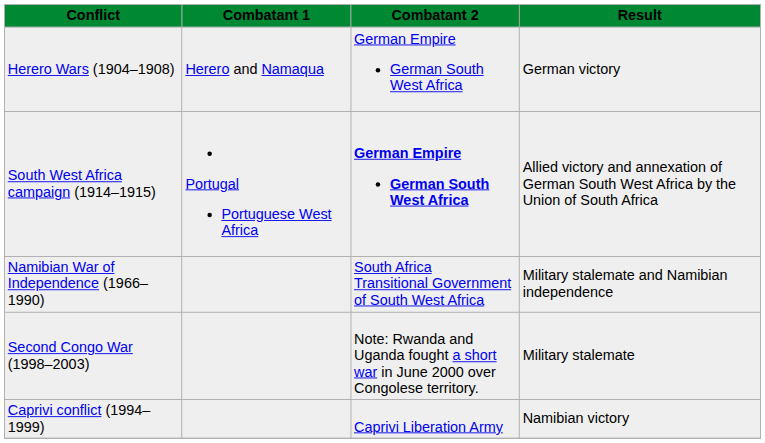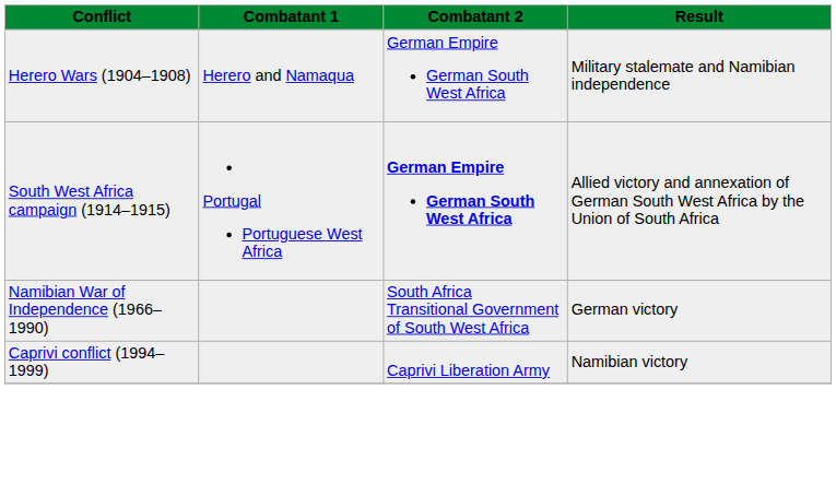Herero Wars (1904–1908) | Result: German victory -> Military stalemate and Namibian independence
Namibian War of Independence (1966–1990) | Result: Military stalemate and Namibian independence -> German victory
- row: Second Congo War (1998–2003) | Note: Rwanda and Uganda fought a short war in June 2000 over Congolese territory. | Military stalemate
